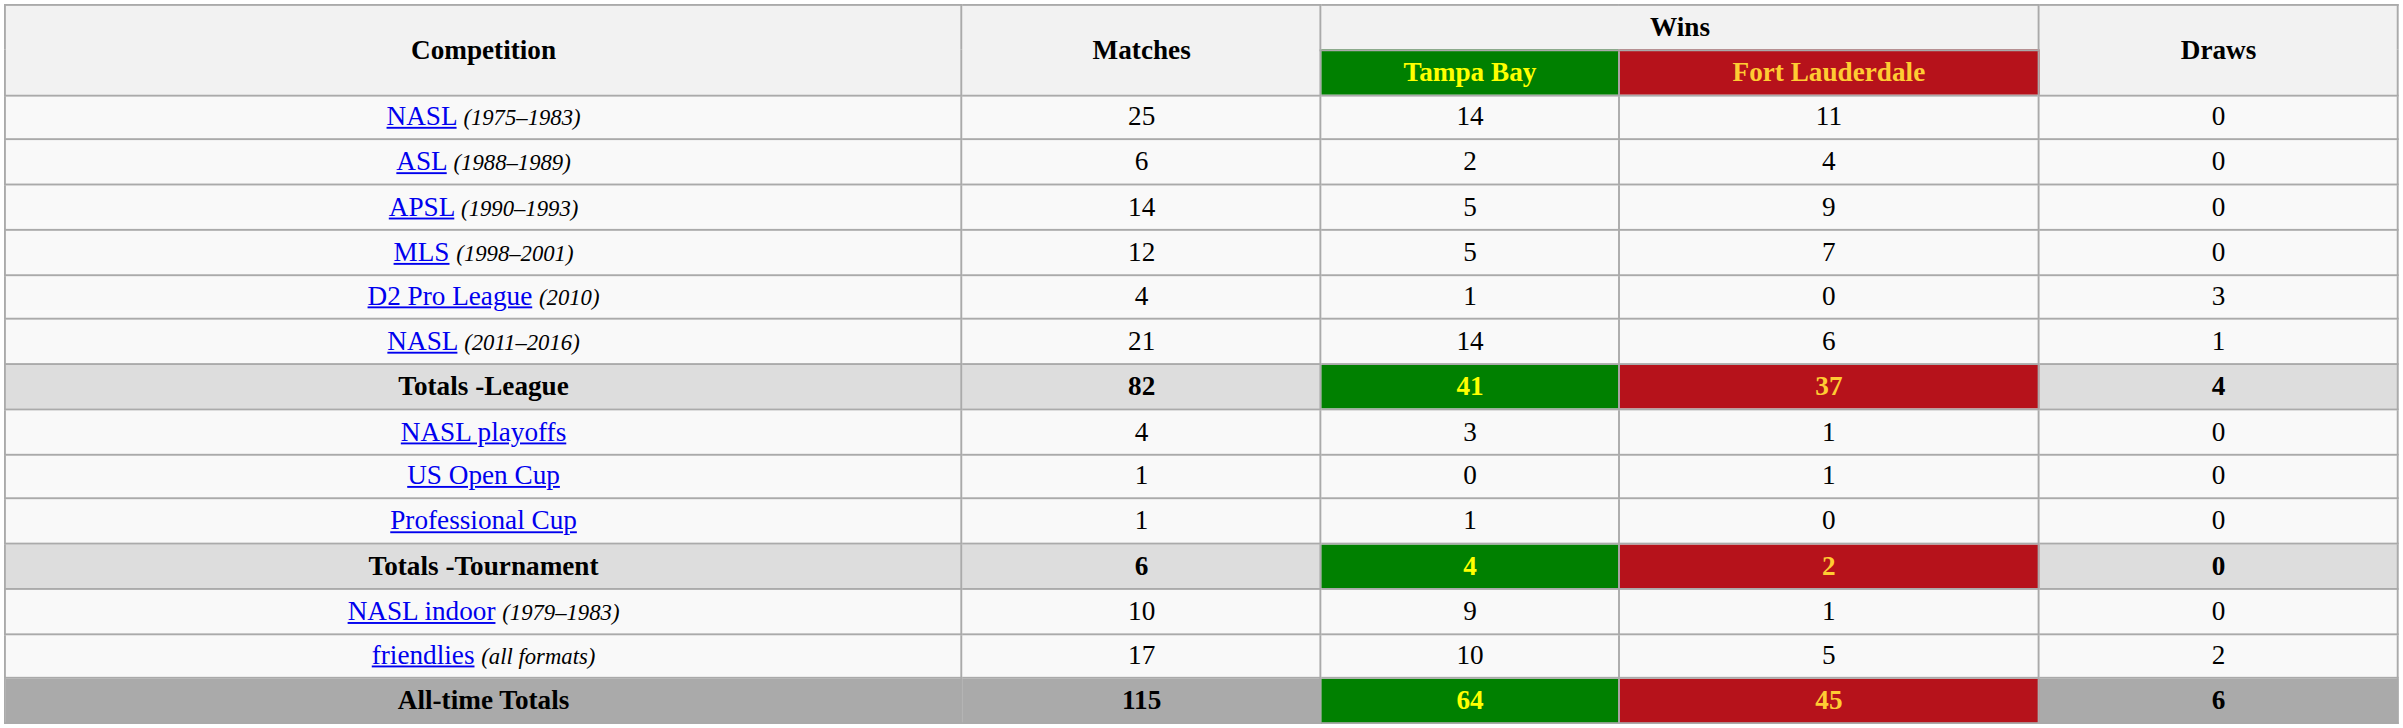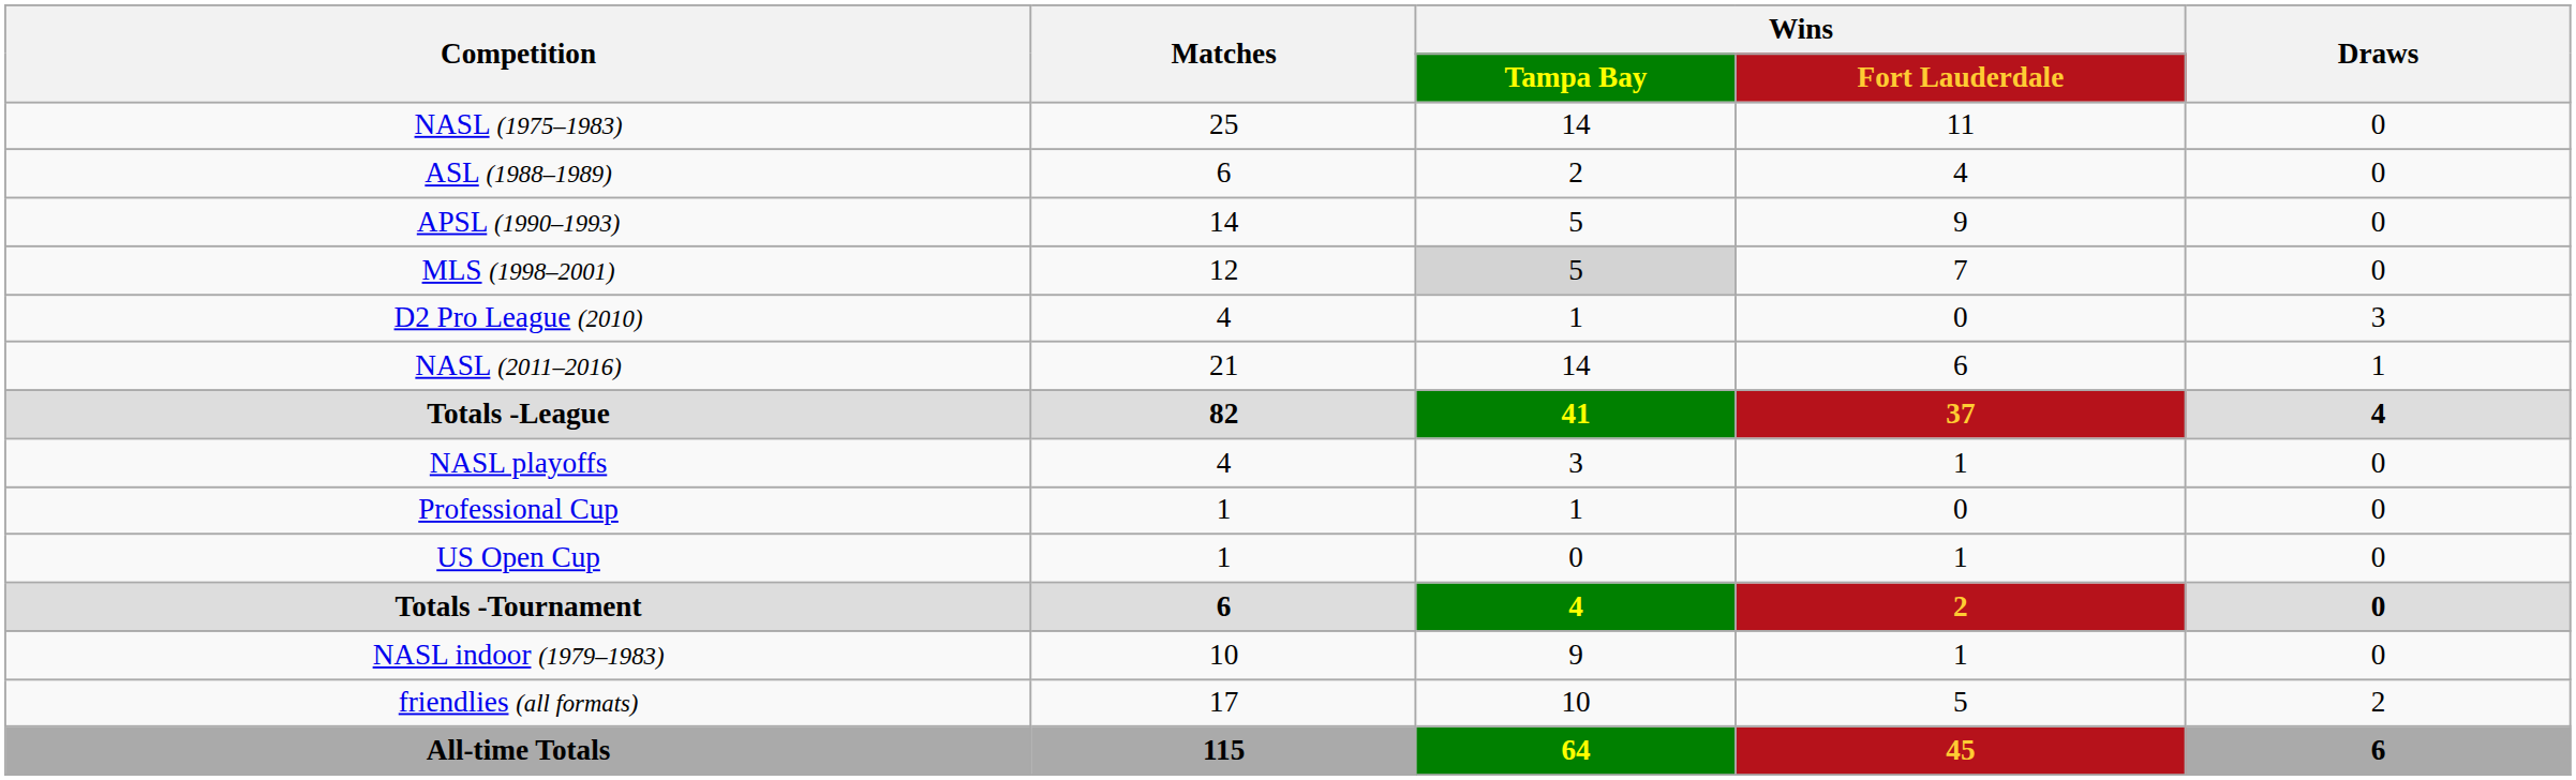MLS (1998–2001) | Wins / Tampa Bay: no background -> lightgrey background
rows swapped: Professional Cup <-> US Open Cup
